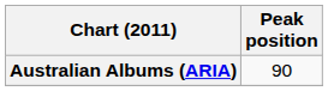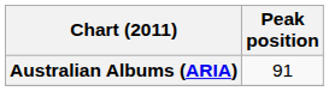Australian Albums (ARIA) | Peak position: 90 -> 91
